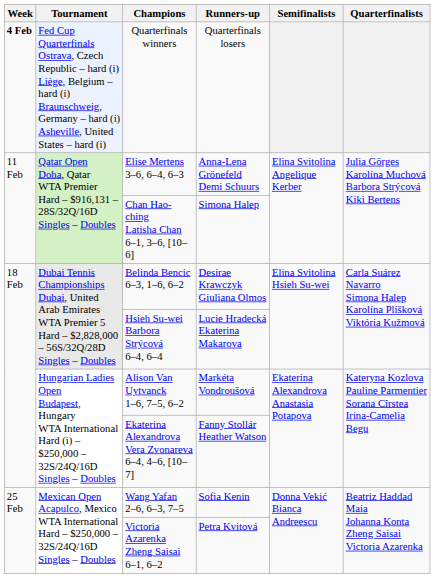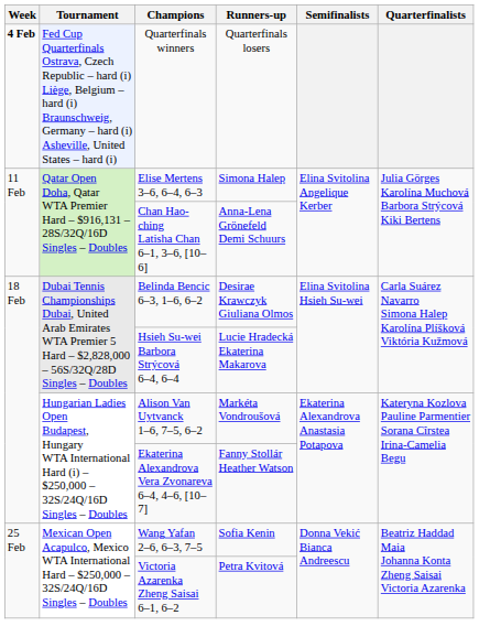Elise Mertens 3–6, 6–4, 6–3 | Runners-up: Anna-Lena Grönefeld Demi Schuurs -> Simona Halep
Chan Hao-ching Latisha Chan 6–1, 3–6, [10–6] | Runners-up: Simona Halep -> Anna-Lena Grönefeld Demi Schuurs
